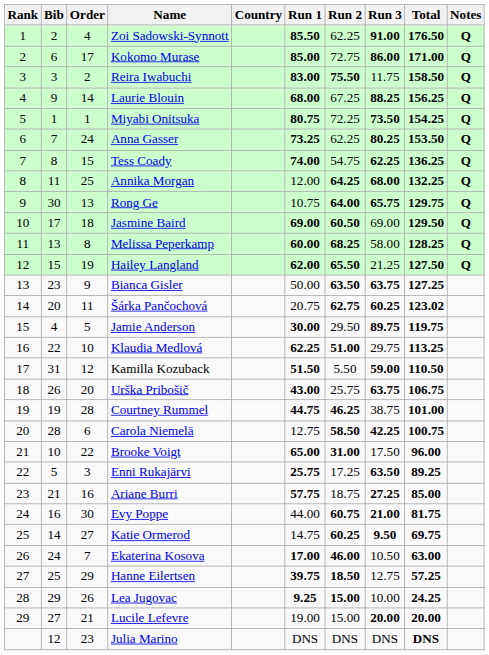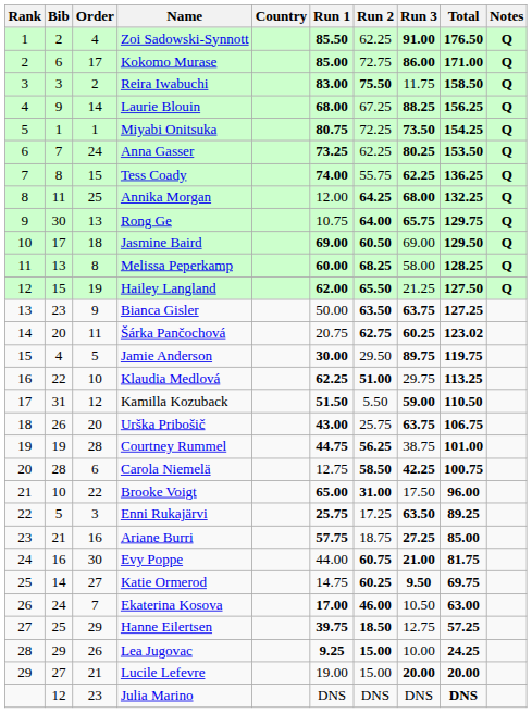Tess Coady | Run 2: 54.75 -> 55.75
Courtney Rummel | Run 2: 46.25 -> 56.25
